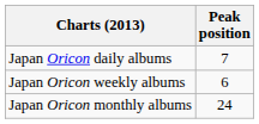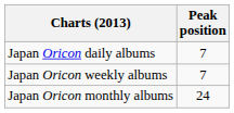Japan Oricon weekly albums | Peak position: 6 -> 7
